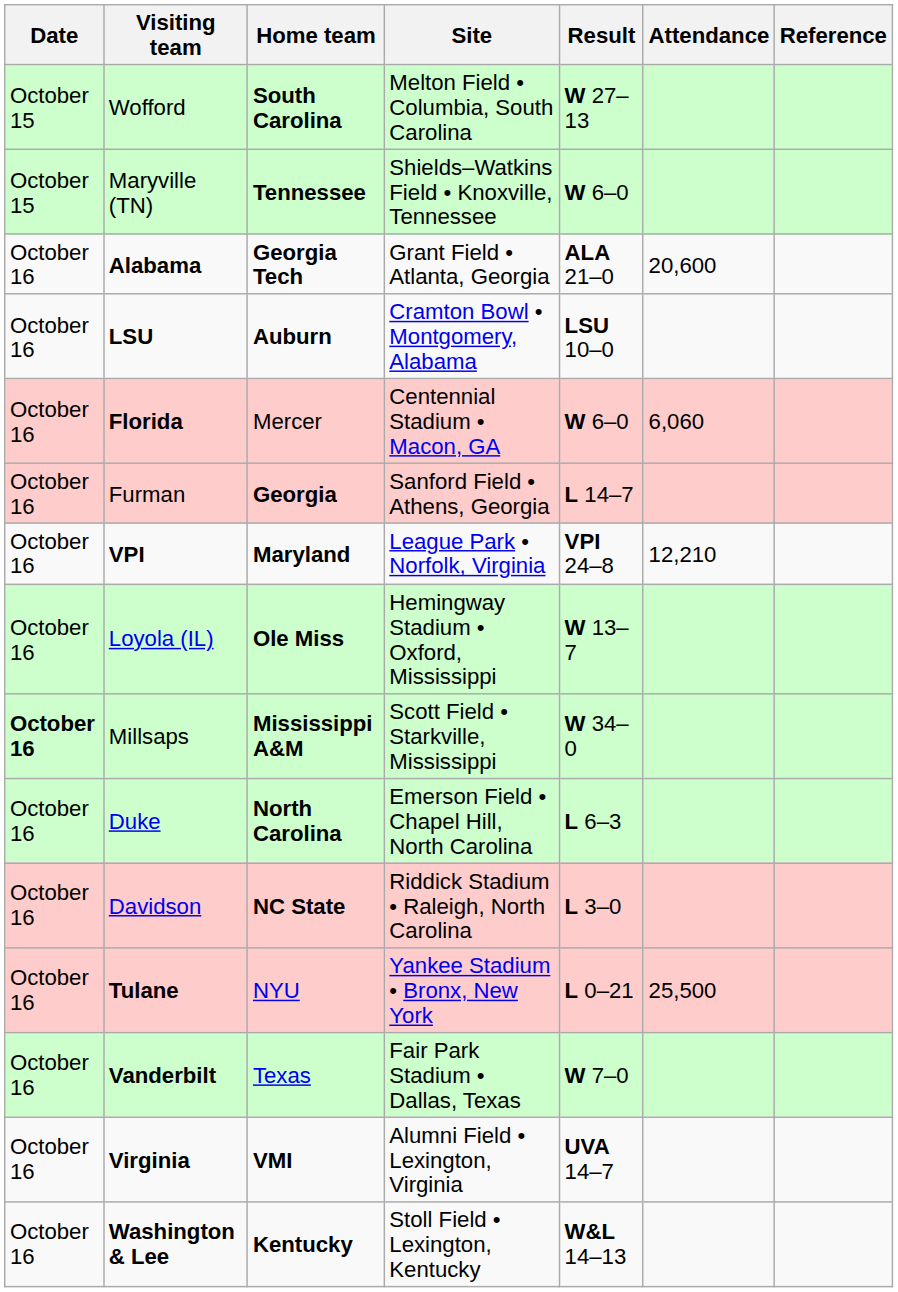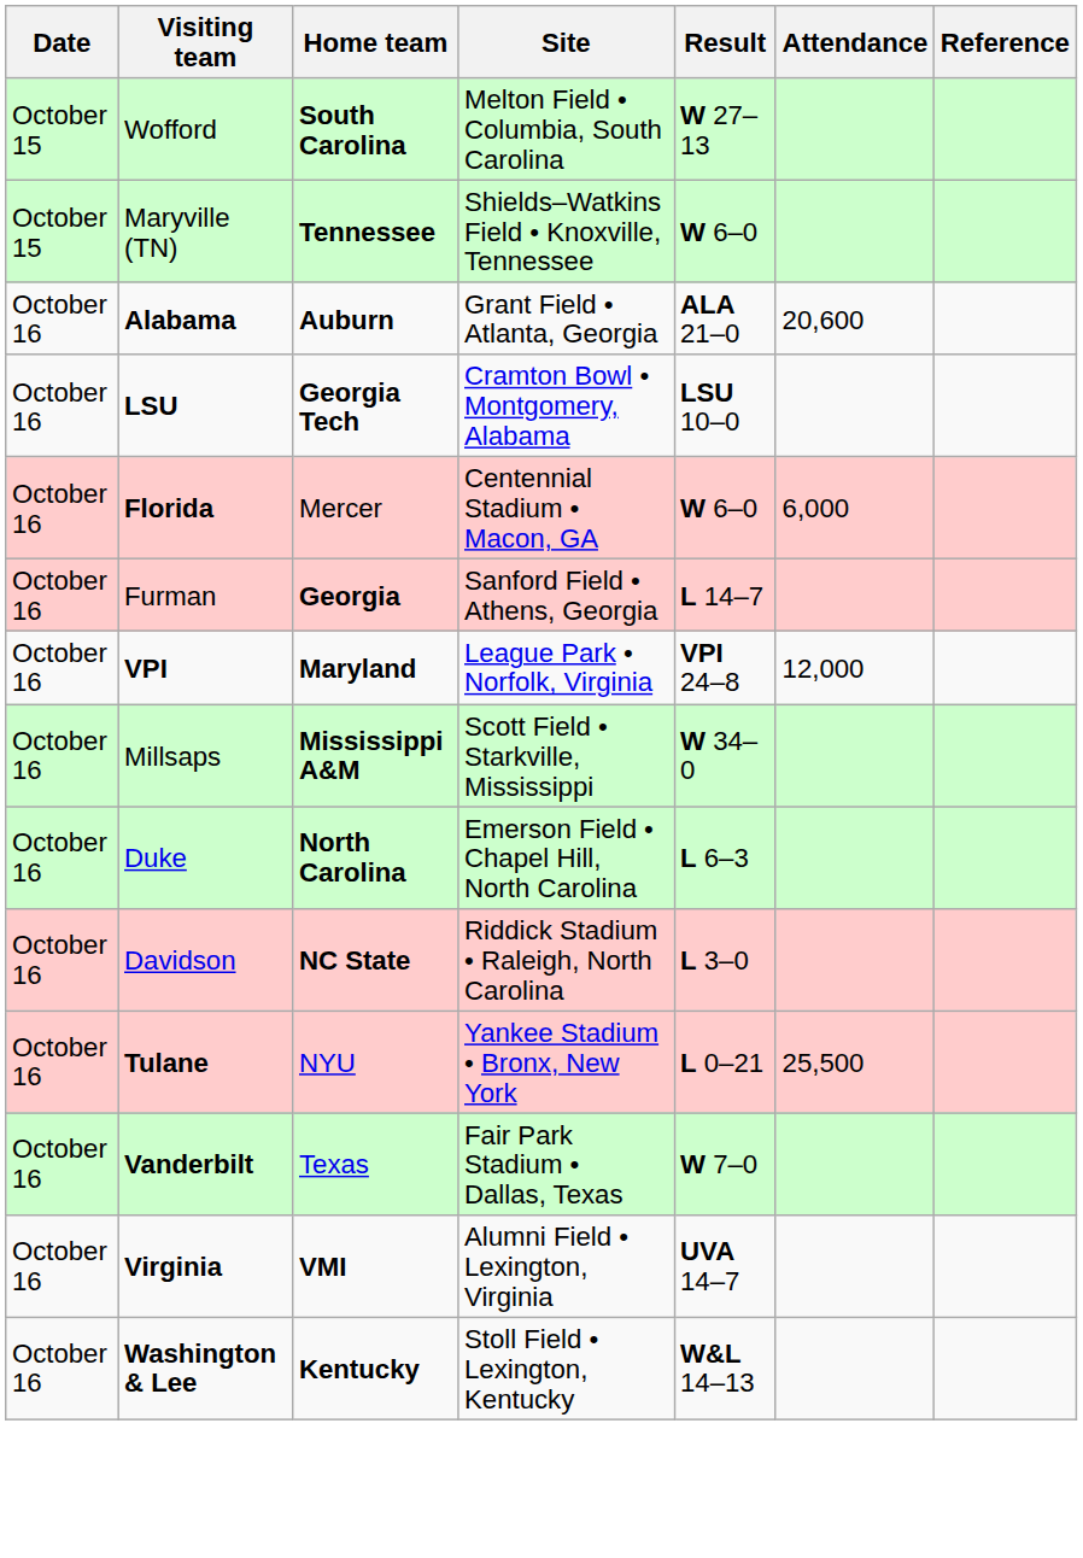Alabama | Home team: Georgia Tech -> Auburn
LSU | Home team: Auburn -> Georgia Tech
Florida | Attendance: 6,060 -> 6,000
VPI | Attendance: 12,210 -> 12,000
- row: October 16 | Loyola (IL) | Ole Miss | Hemingway Stadium • Oxford, Mississippi | W 13–7
Millsaps | Date: bold -> normal
